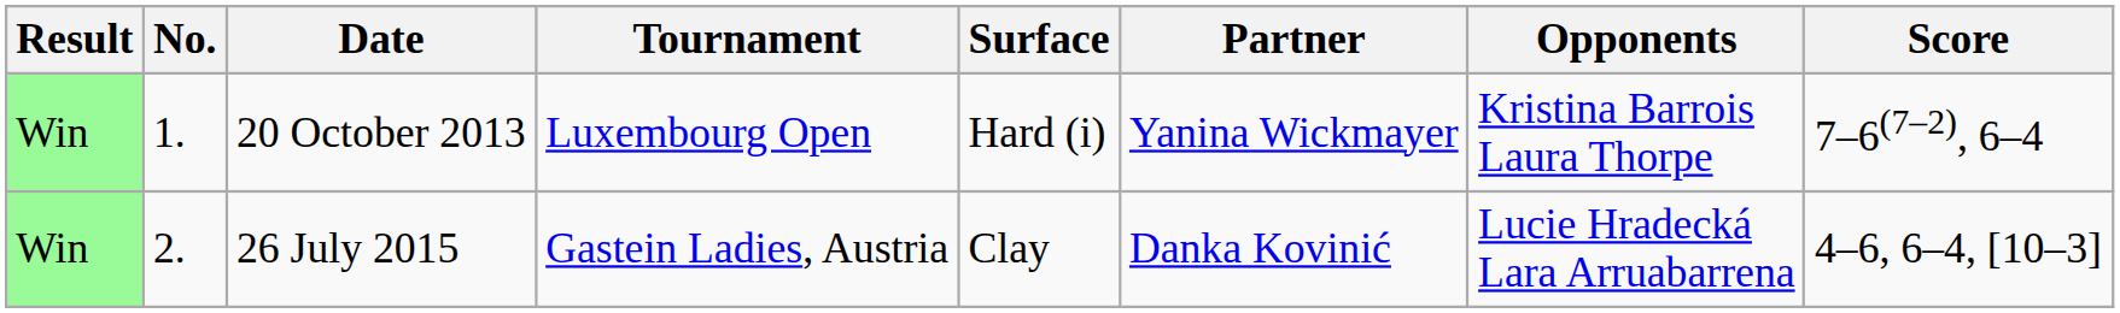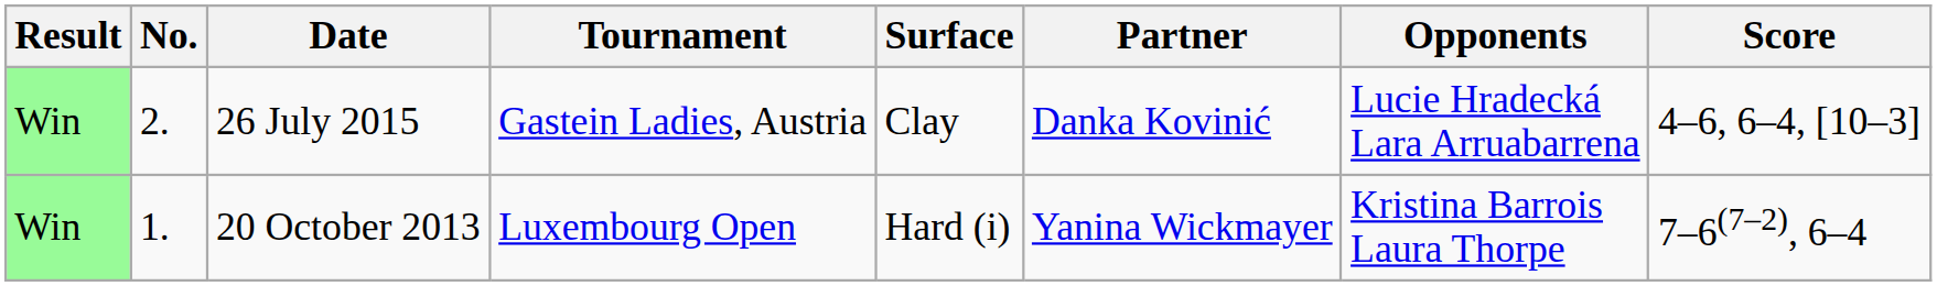rows swapped: 20 October 2013 <-> 26 July 2015
